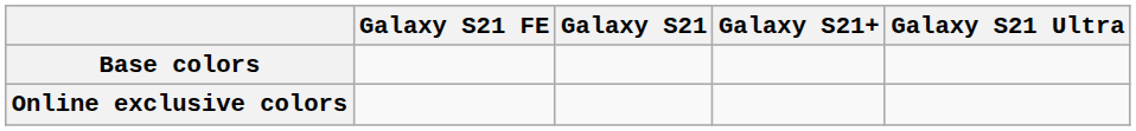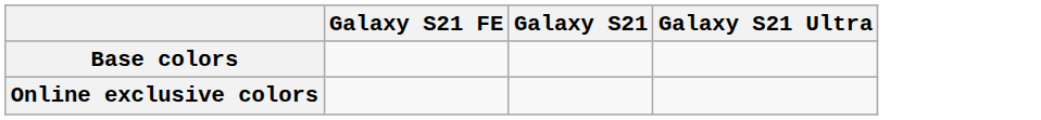- column: Galaxy S21+
